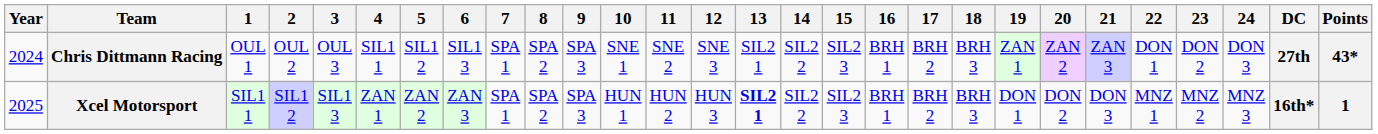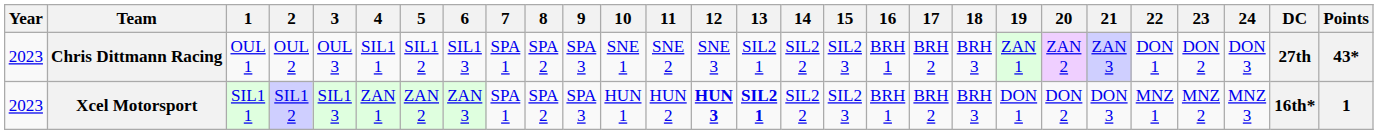Chris Dittmann Racing | Year: 2024 -> 2023
Xcel Motorsport | Year: 2025 -> 2023
Xcel Motorsport | 12: normal -> bold
